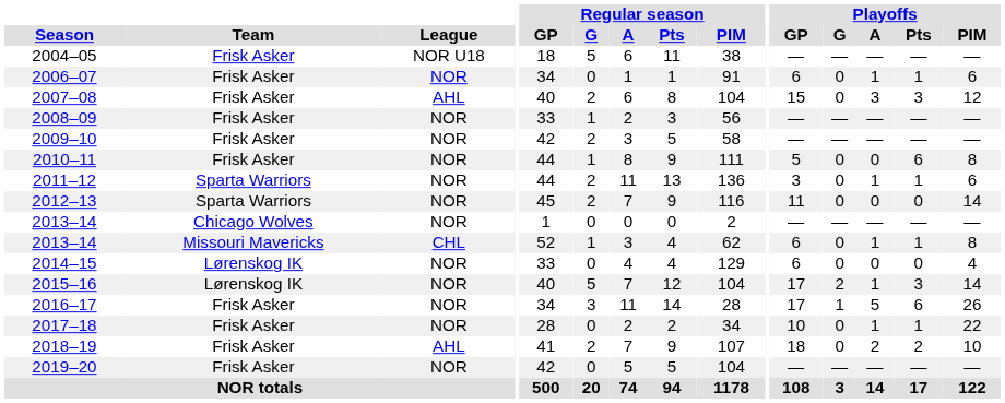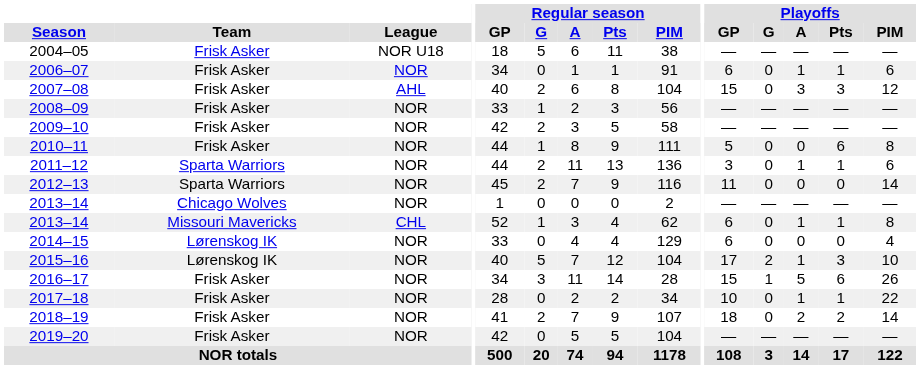2015–16 | Playoffs / PIM: 14 -> 10
2016–17 | Playoffs / GP: 17 -> 15
2018–19 | League: AHL -> NOR
2018–19 | Playoffs / PIM: 10 -> 14
